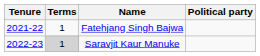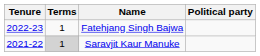Fatehjang Singh Bajwa | Tenure: 2021-22 -> 2022-23
Saravjit Kaur Manuke | Tenure: 2022-23 -> 2021-22
